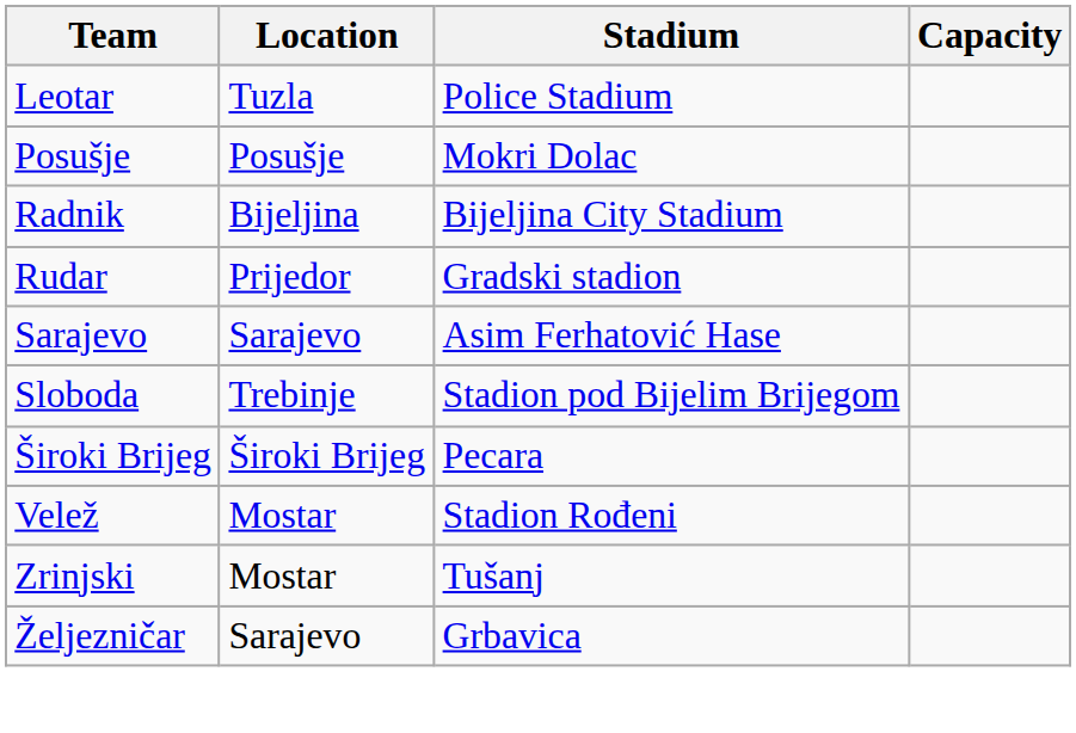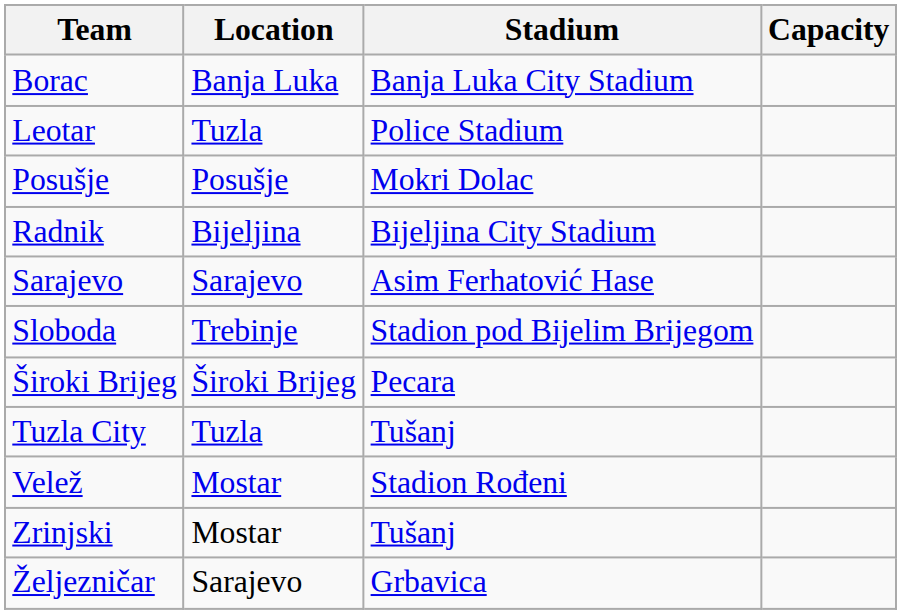+ row: Borac | Banja Luka | Banja Luka City Stadium
- row: Rudar | Prijedor | Gradski stadion
+ row: Tuzla City | Tuzla | Tušanj
